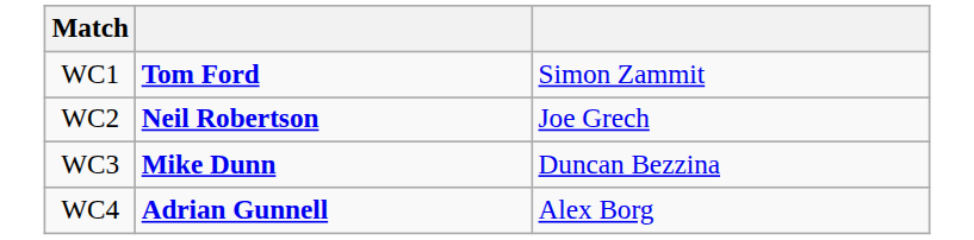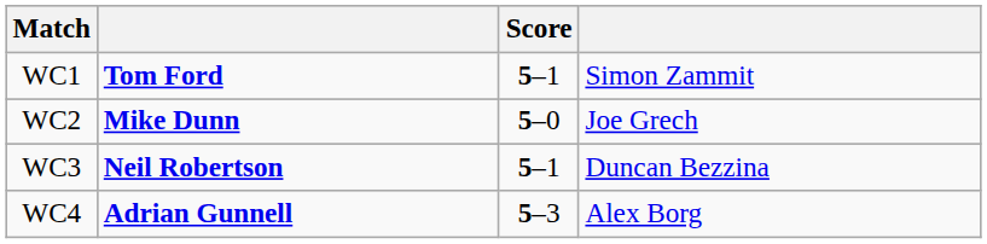+ column: Score | 5–1 | 5–0 | 5–1 | 5–3
WC2 | column 2: Neil Robertson -> Mike Dunn
WC3 | column 2: Mike Dunn -> Neil Robertson
